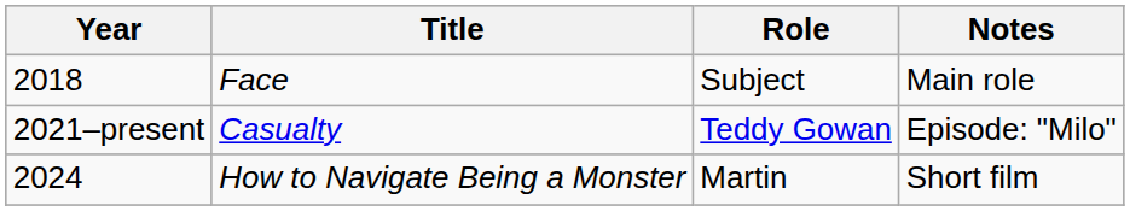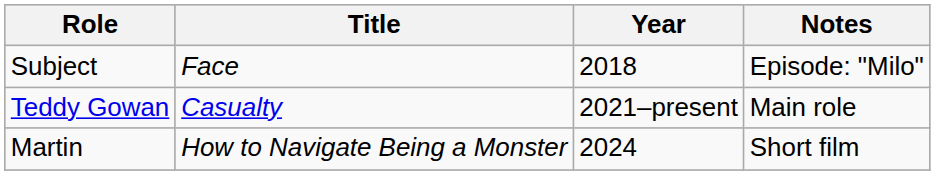columns swapped: Year <-> Role
Face | Notes: Main role -> Episode: "Milo"
Casualty | Notes: Episode: "Milo" -> Main role
